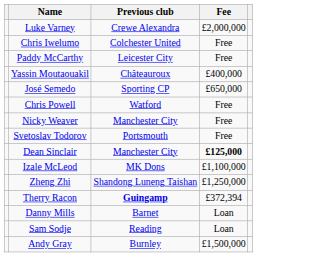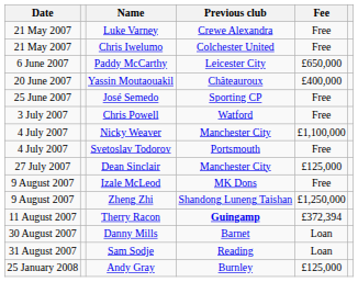+ column: Date | 21 May 2007 | 21 May 2007 | 6 June 2007 | 20 June 2007 | 25 June 2007 | 3 July 2007 | 4 July 2007 | 4 July 2007 | 27 July 2007 | 9 August 2007 | 9 August 2007 | 11 August 2007 | 30 August 2007 | 31 August 2007 | 25 January 2008
Luke Varney | Fee: £2,000,000 -> Free
Paddy McCarthy | Fee: Free -> £650,000
José Semedo | Fee: £650,000 -> Free
Nicky Weaver | Fee: Free -> £1,100,000
Dean Sinclair | Fee: bold -> normal
Izale McLeod | Fee: £1,100,000 -> Free
Andy Gray | Fee: £1,500,000 -> £125,000
